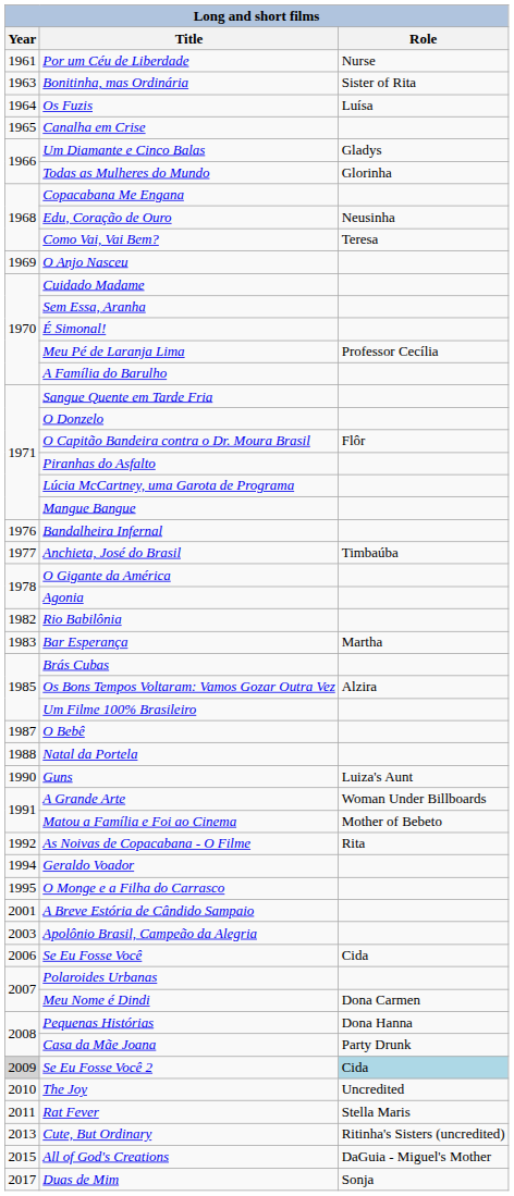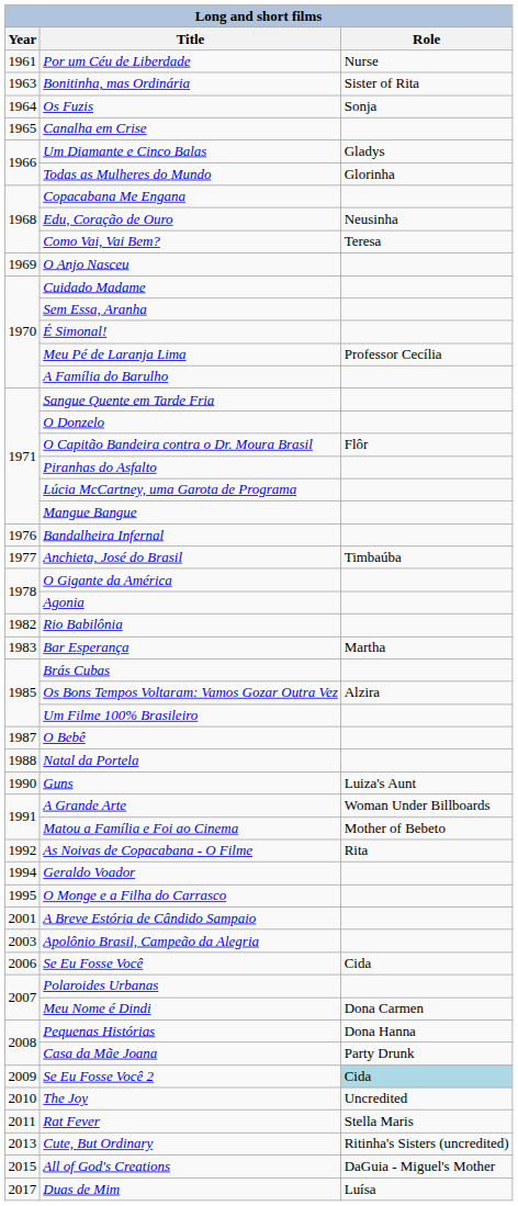Os Fuzis | Role: Luísa -> Sonja
Se Eu Fosse Você 2 | Year: lightgrey background -> no background
Duas de Mim | Role: Sonja -> Luísa
